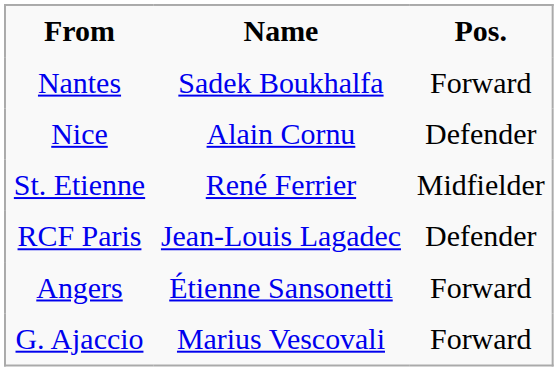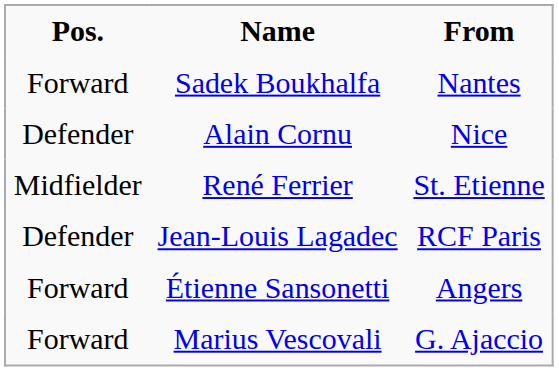columns swapped: Pos. <-> From
